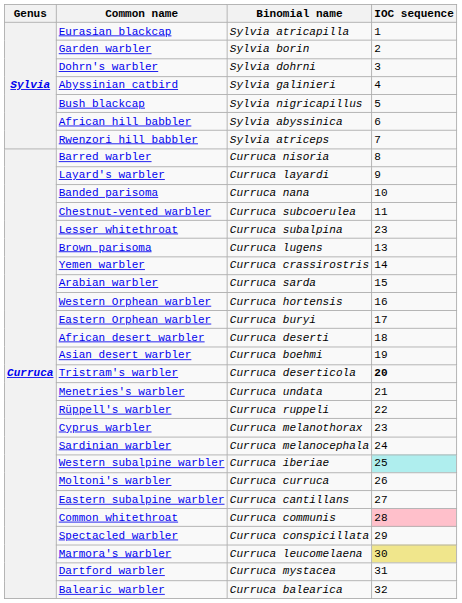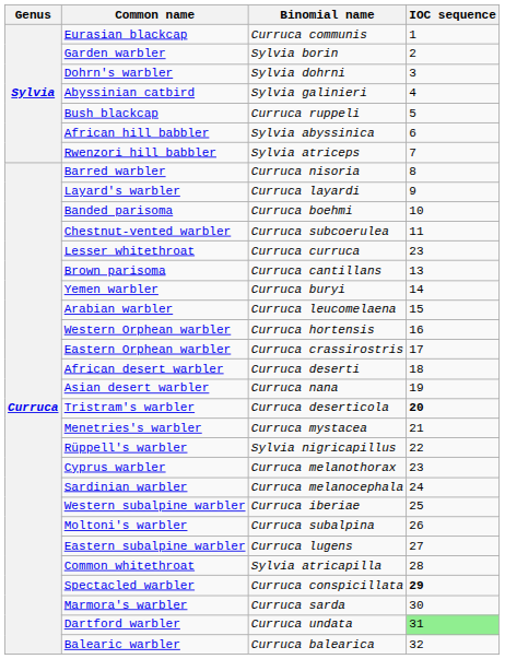Eurasian blackcap | Binomial name: Sylvia atricapilla -> Curruca communis
Bush blackcap | Binomial name: Sylvia nigricapillus -> Curruca ruppeli
Banded parisoma | Binomial name: Curruca nana -> Curruca boehmi
Lesser whitethroat | Binomial name: Curruca subalpina -> Curruca curruca
Brown parisoma | Binomial name: Curruca lugens -> Curruca cantillans
Yemen warbler | Binomial name: Curruca crassirostris -> Curruca buryi
Arabian warbler | Binomial name: Curruca sarda -> Curruca leucomelaena
Eastern Orphean warbler | Binomial name: Curruca buryi -> Curruca crassirostris
Asian desert warbler | Binomial name: Curruca boehmi -> Curruca nana
Menetries's warbler | Binomial name: Curruca undata -> Curruca mystacea
Rüppell's warbler | Binomial name: Curruca ruppeli -> Sylvia nigricapillus
Western subalpine warbler | IOC sequence: paleturquoise background -> no background
Moltoni's warbler | Binomial name: Curruca curruca -> Curruca subalpina
Eastern subalpine warbler | Binomial name: Curruca cantillans -> Curruca lugens
Common whitethroat | Binomial name: Curruca communis -> Sylvia atricapilla
Common whitethroat | IOC sequence: pink background -> no background
Spectacled warbler | IOC sequence: normal -> bold
Marmora's warbler | Binomial name: Curruca leucomelaena -> Curruca sarda
Marmora's warbler | IOC sequence: khaki background -> no background
Dartford warbler | Binomial name: Curruca mystacea -> Curruca undata
Dartford warbler | IOC sequence: no background -> lightgreen background
